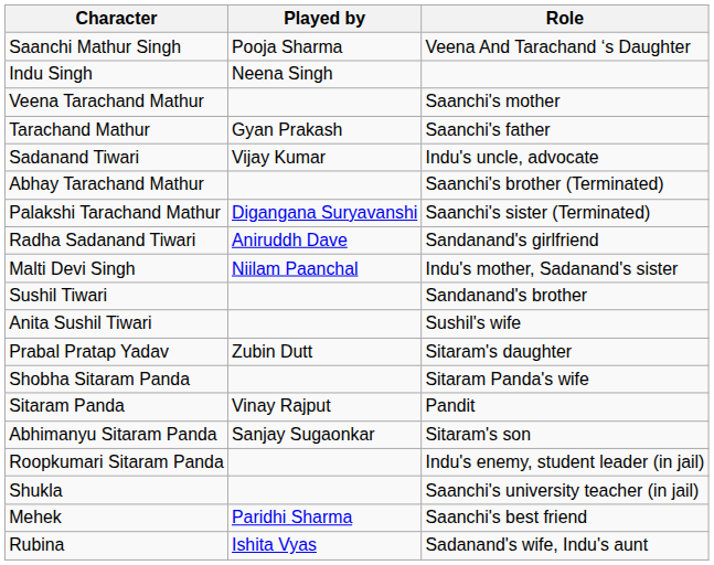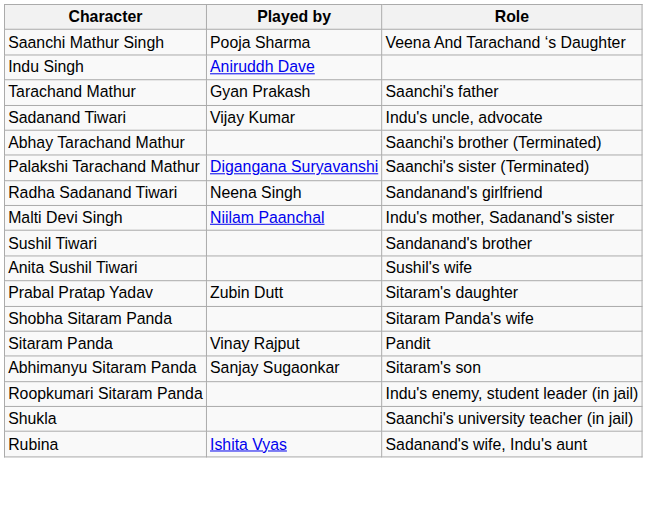Indu Singh | Played by: Neena Singh -> Aniruddh Dave
- row: Veena Tarachand Mathur | Saanchi's mother
Radha Sadanand Tiwari | Played by: Aniruddh Dave -> Neena Singh
- row: Mehek | Paridhi Sharma | Saanchi's best friend
